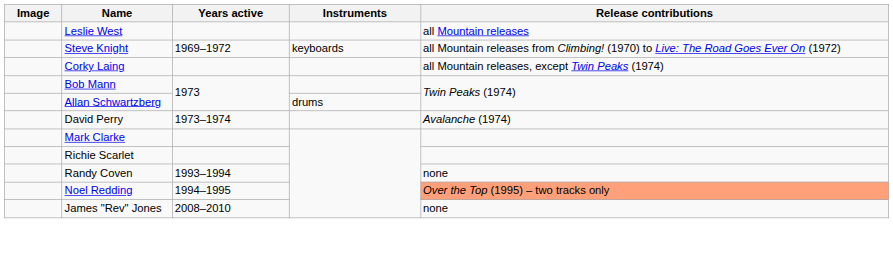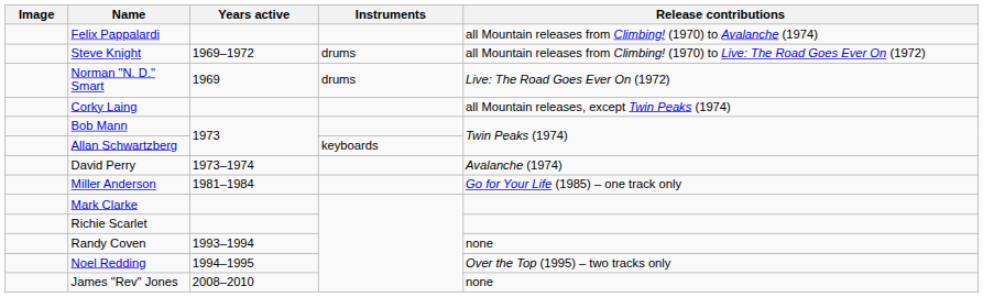- row: Leslie West | all Mountain releases
+ row: Felix Pappalardi | all Mountain releases from Climbing! (1970) to Avalanche (1974)
Steve Knight | Instruments: keyboards -> drums
+ row: Norman "N. D." Smart | 1969 | drums | Live: The Road Goes Ever On (1972)
Allan Schwartzberg | Instruments: drums -> keyboards
+ row: Miller Anderson | 1981–1984 | Go for Your Life (1985) – one track only
Noel Redding | Release contributions: lightsalmon background -> no background
